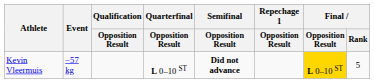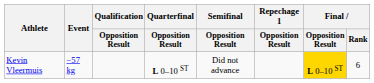Kevin Vleermuis | Semifinal / Opposition Result: bold -> normal
Kevin Vleermuis | Final / Rank: 5 -> 6
